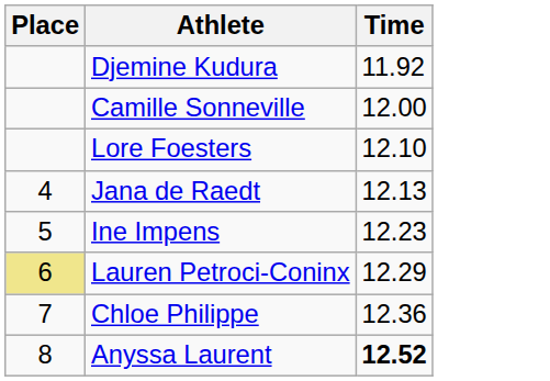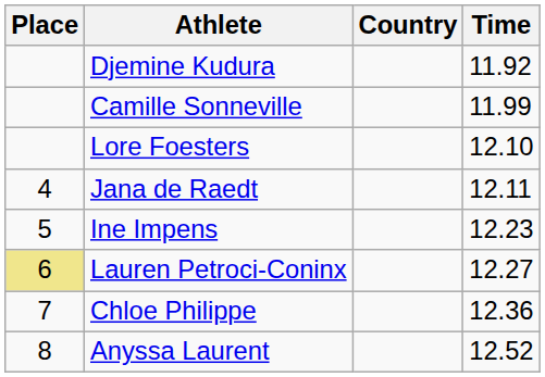+ column: Country
Camille Sonneville | Time: 12.00 -> 11.99
Jana de Raedt | Time: 12.13 -> 12.11
Lauren Petroci-Coninx | Time: 12.29 -> 12.27
Anyssa Laurent | Time: bold -> normal
